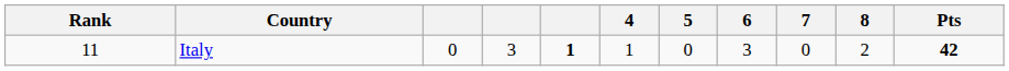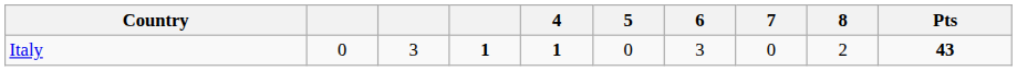- column: Rank | 11
Italy | 4: normal -> bold
Italy | Pts: 42 -> 43
